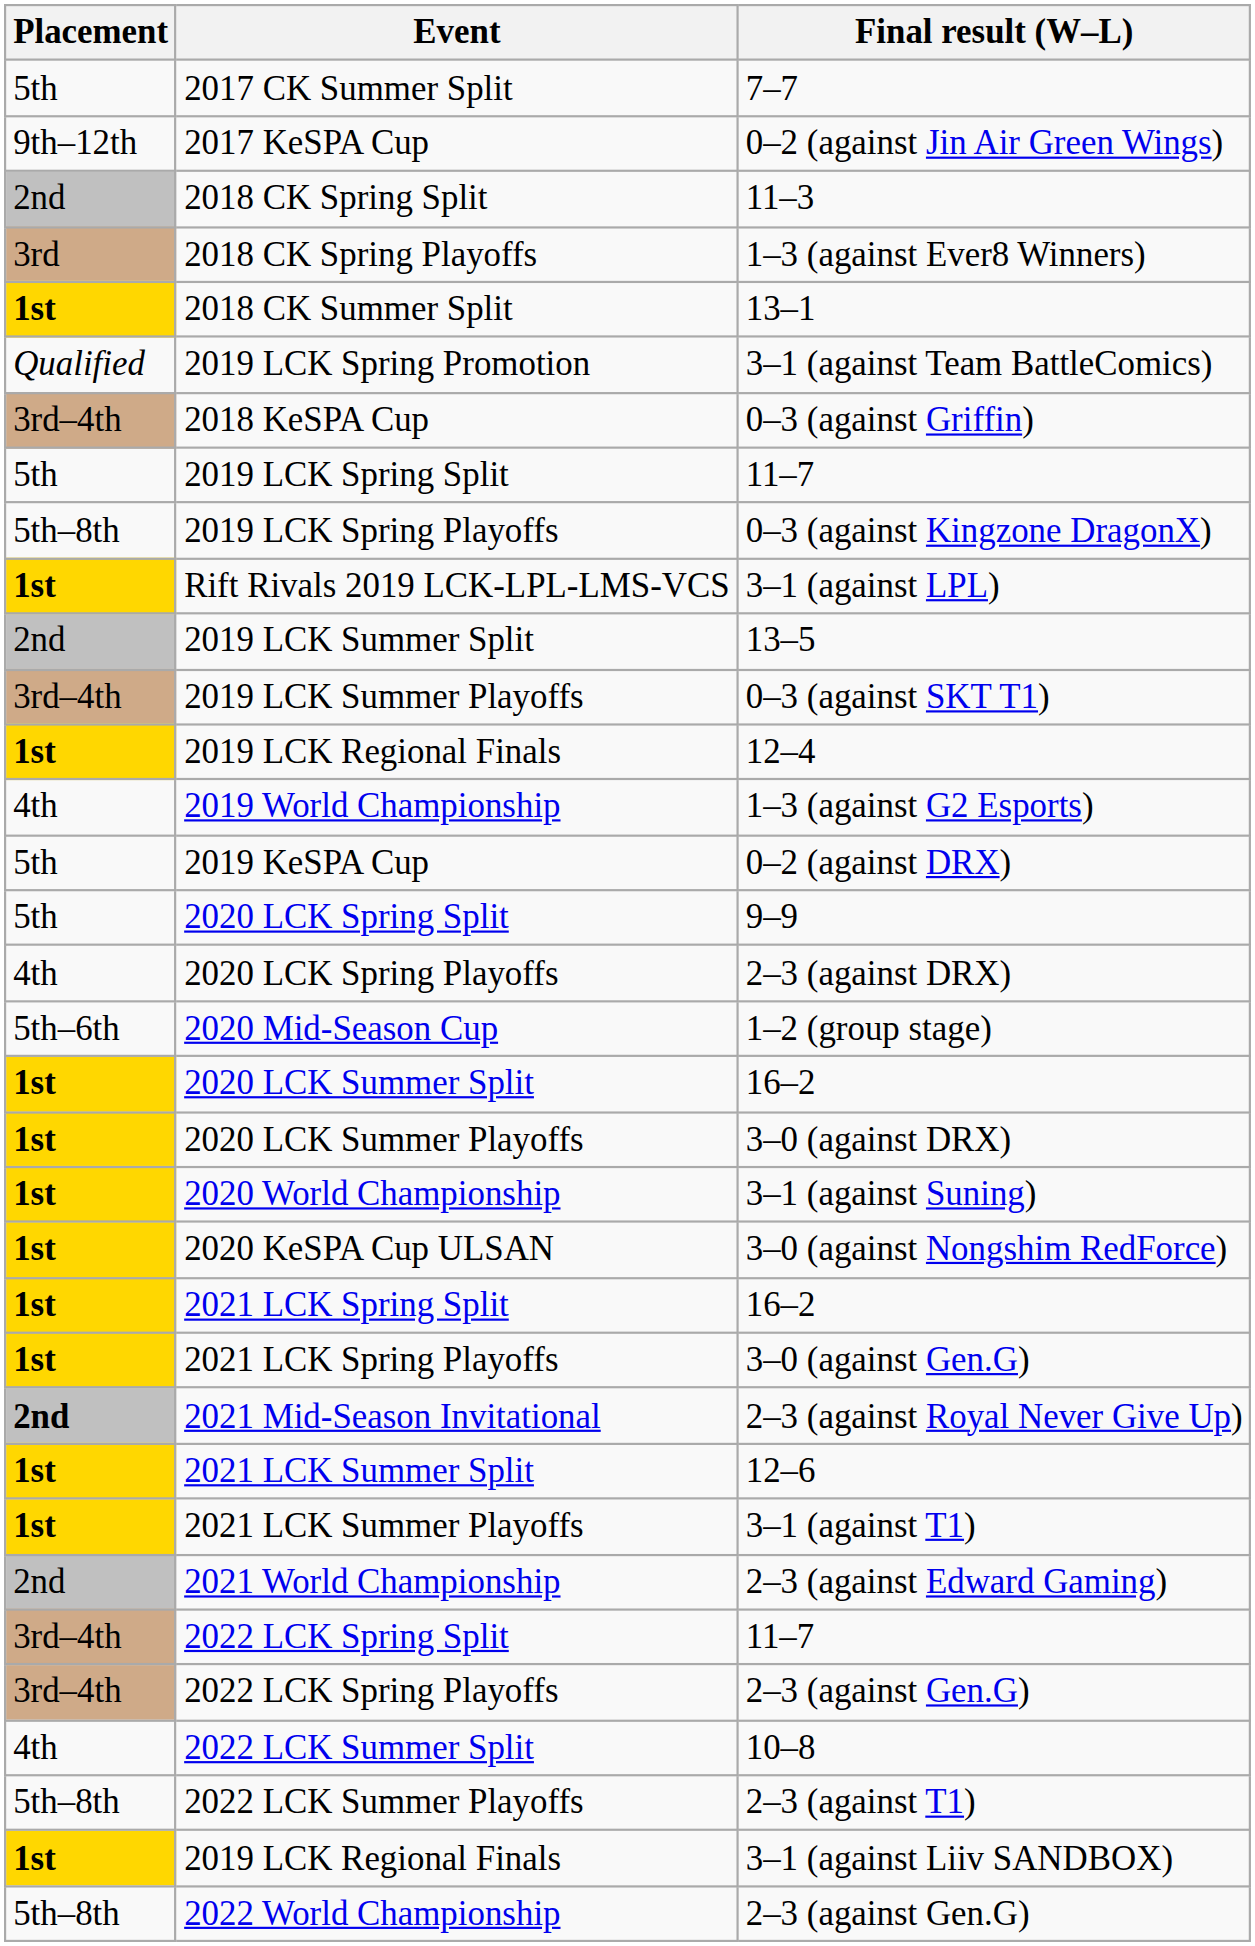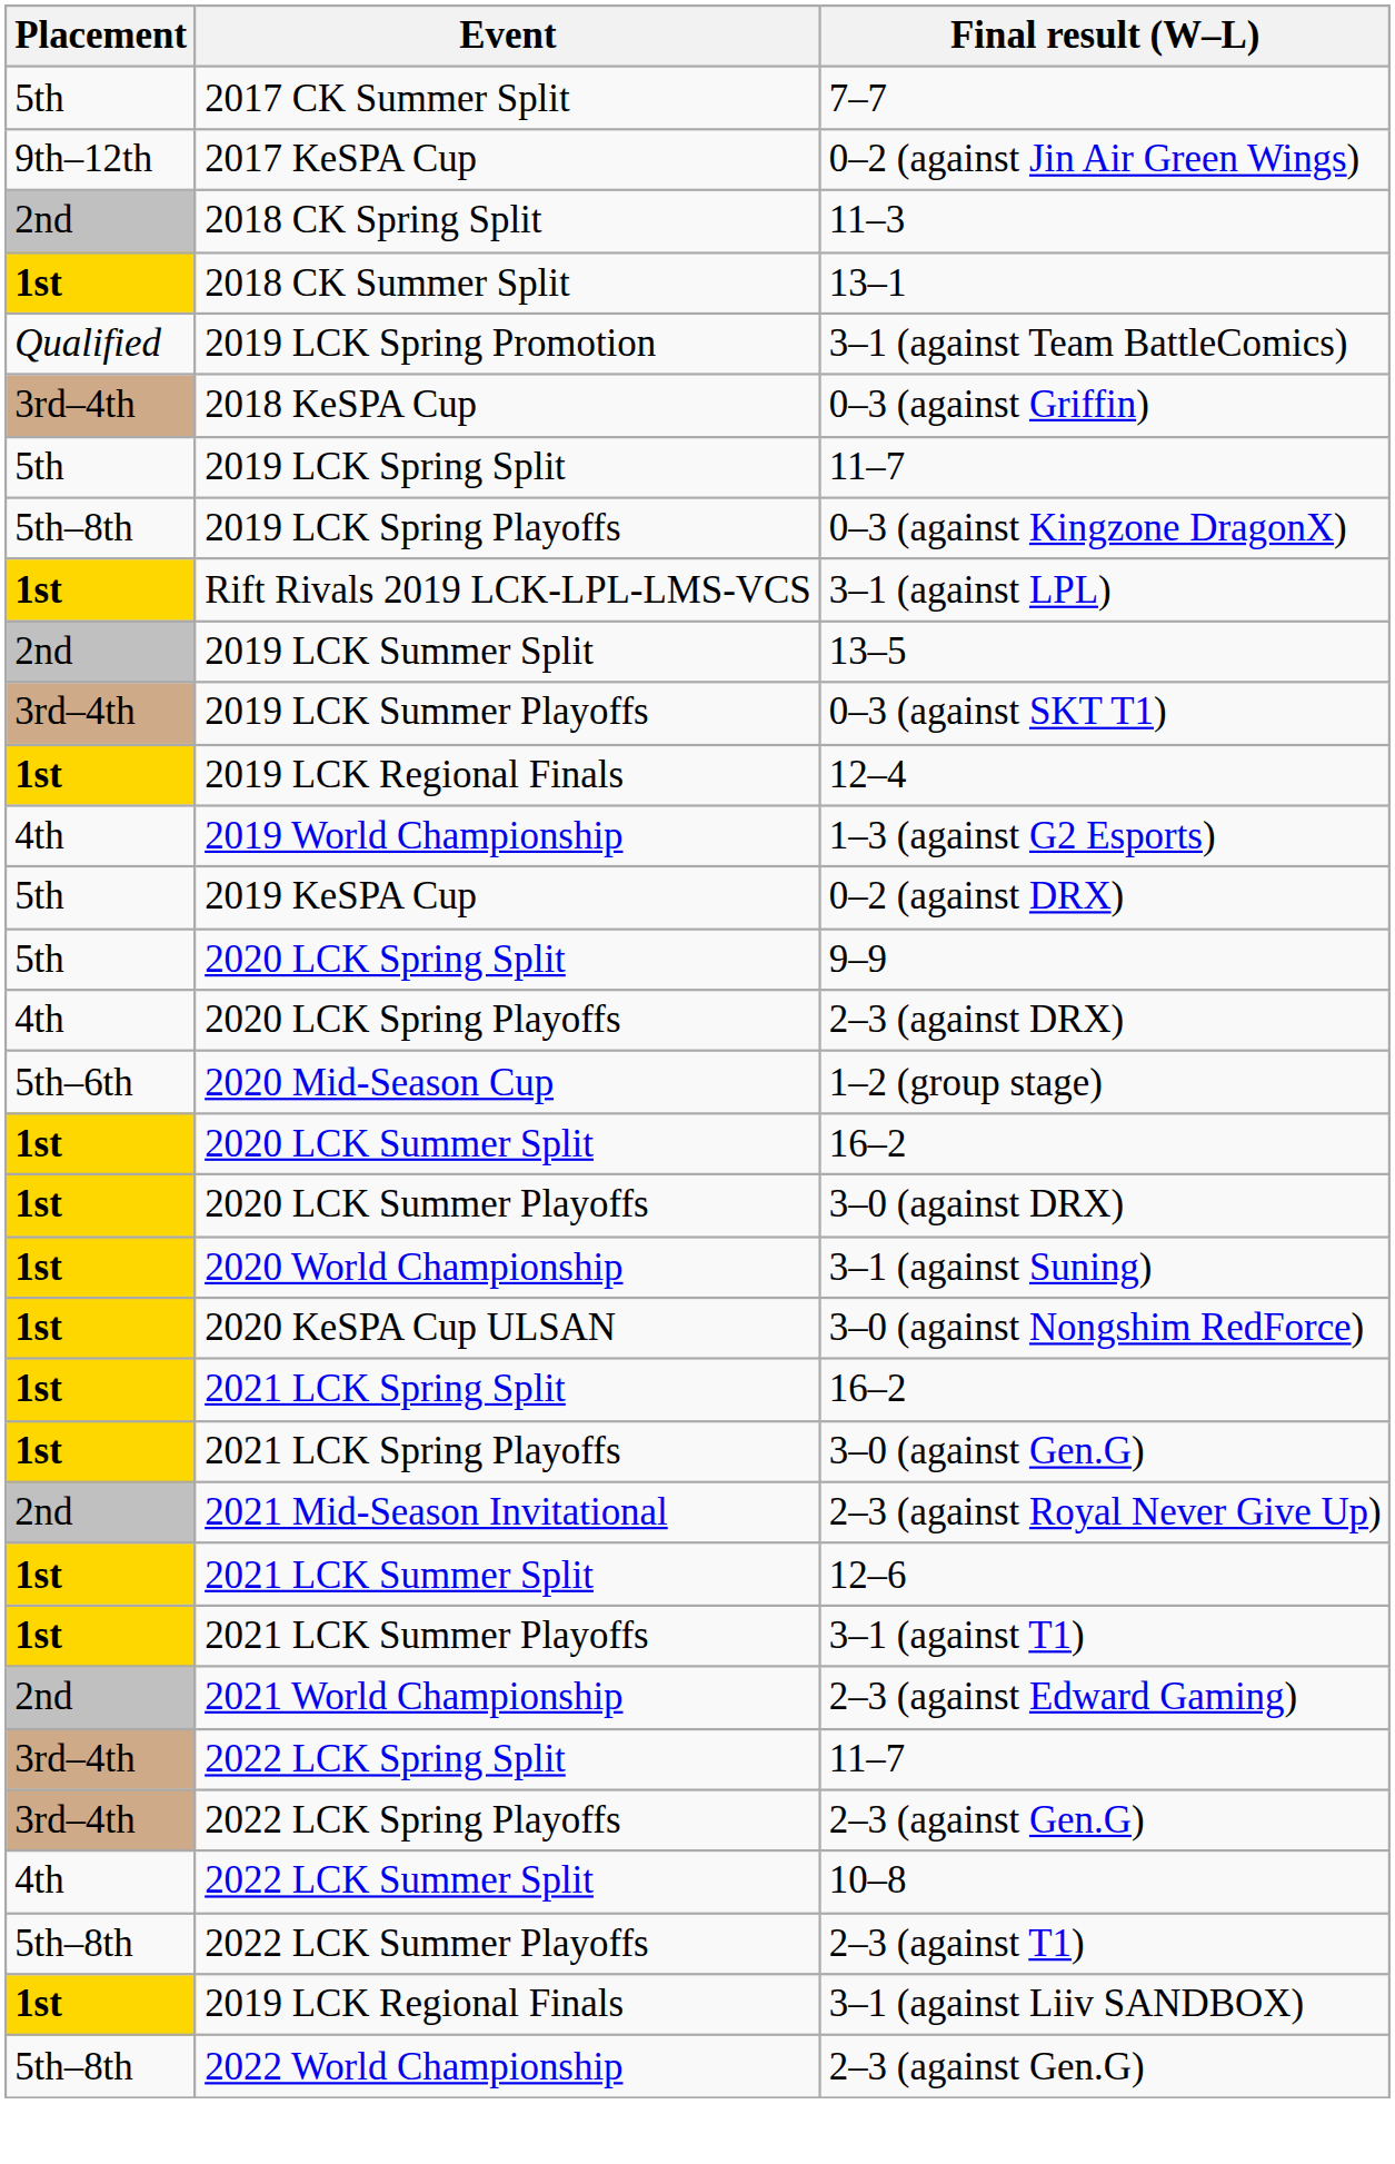- row: 3rd | 2018 CK Spring Playoffs | 1–3 (against Ever8 Winners)
2021 Mid-Season Invitational | Placement: bold -> normal
